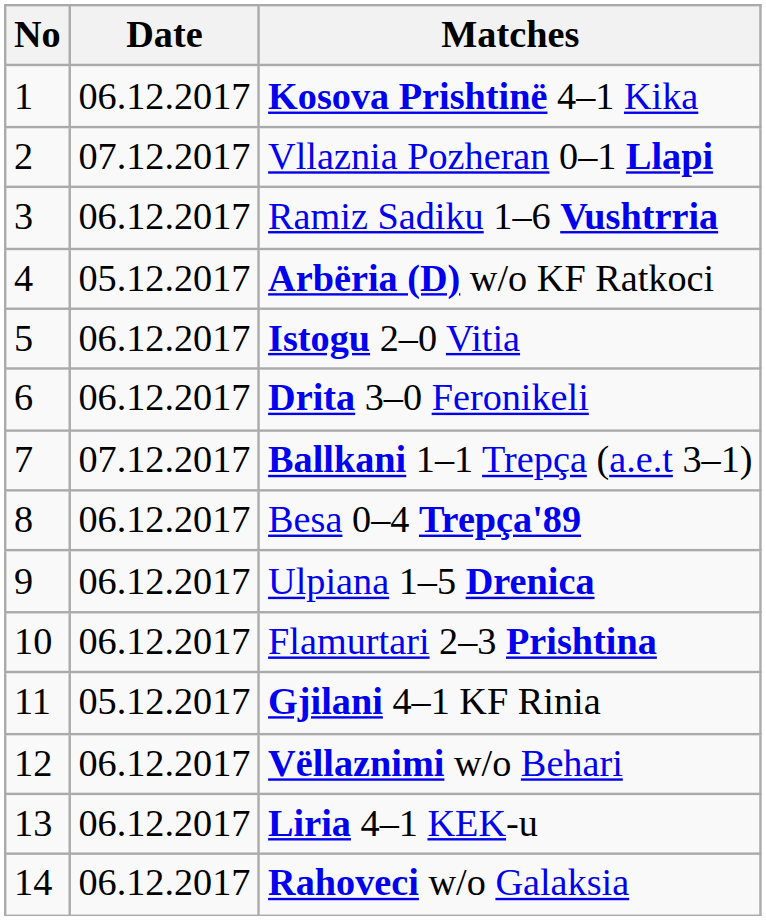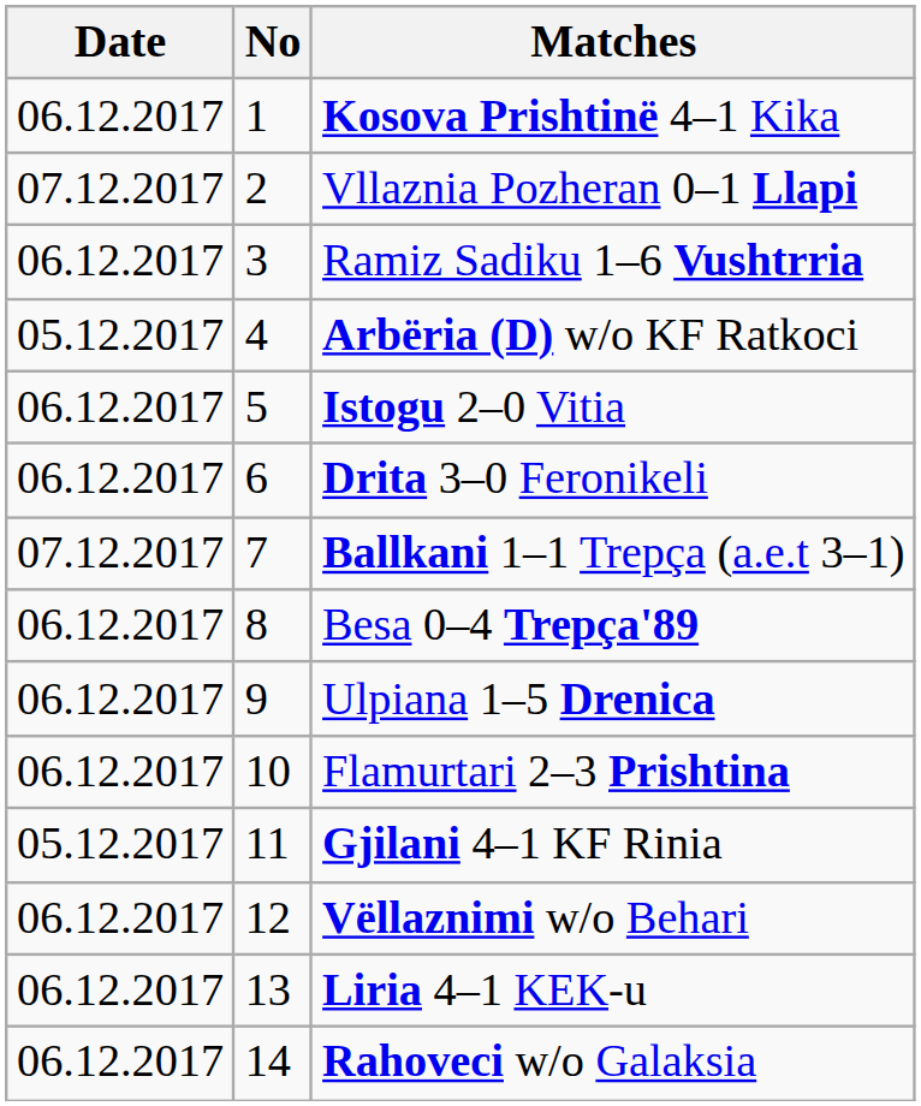columns swapped: No <-> Date
